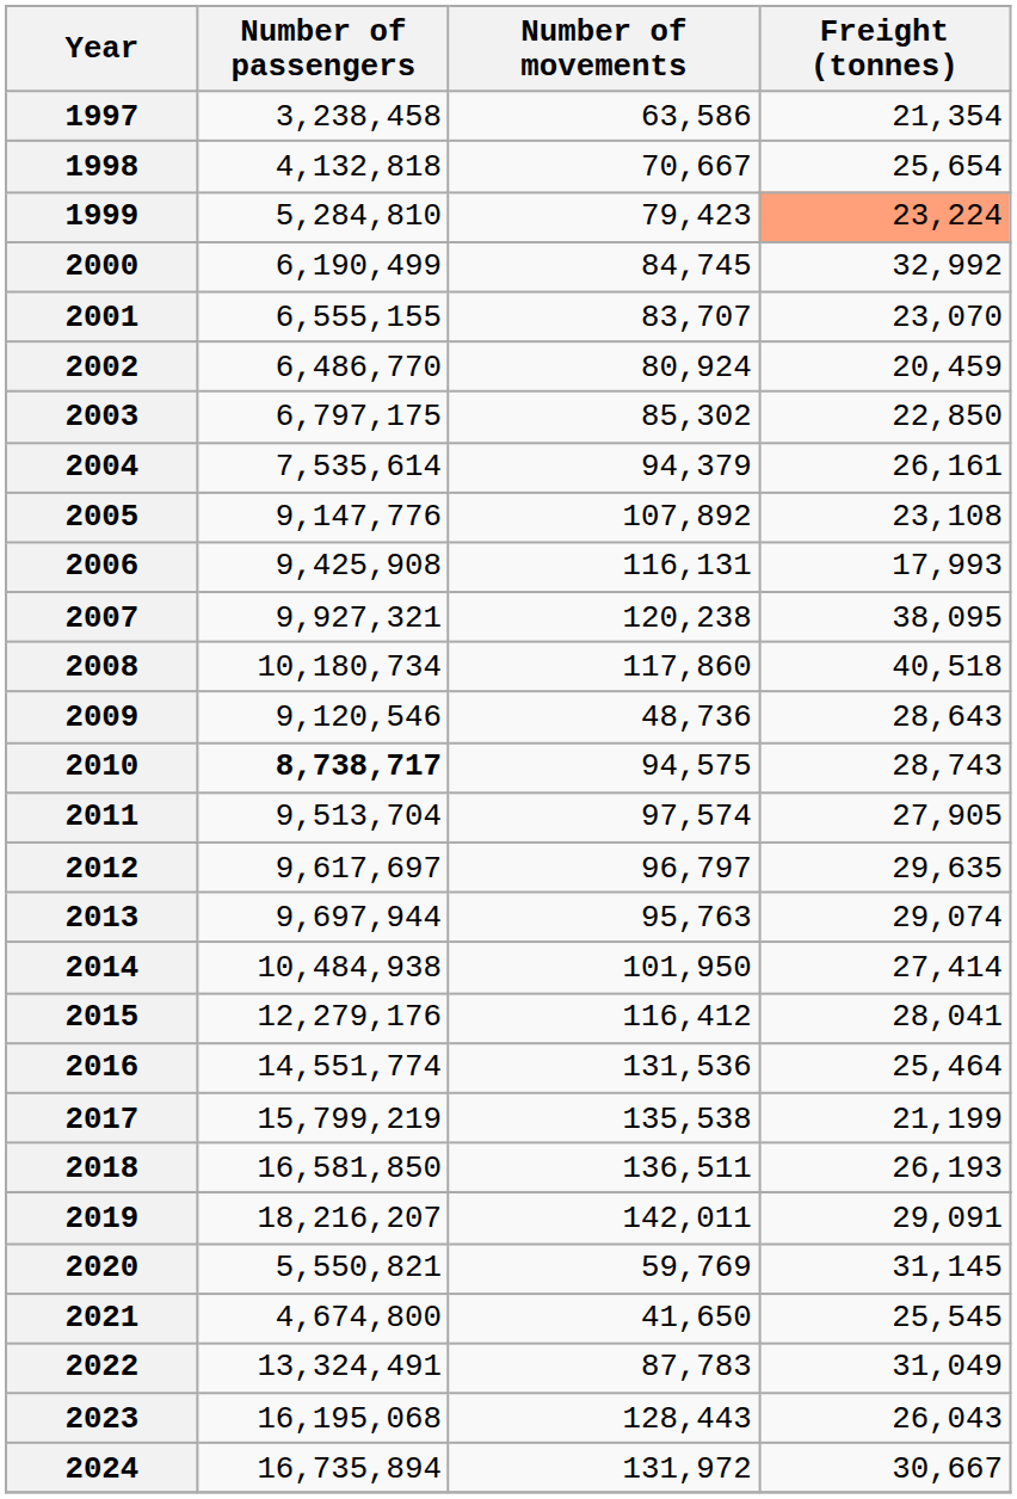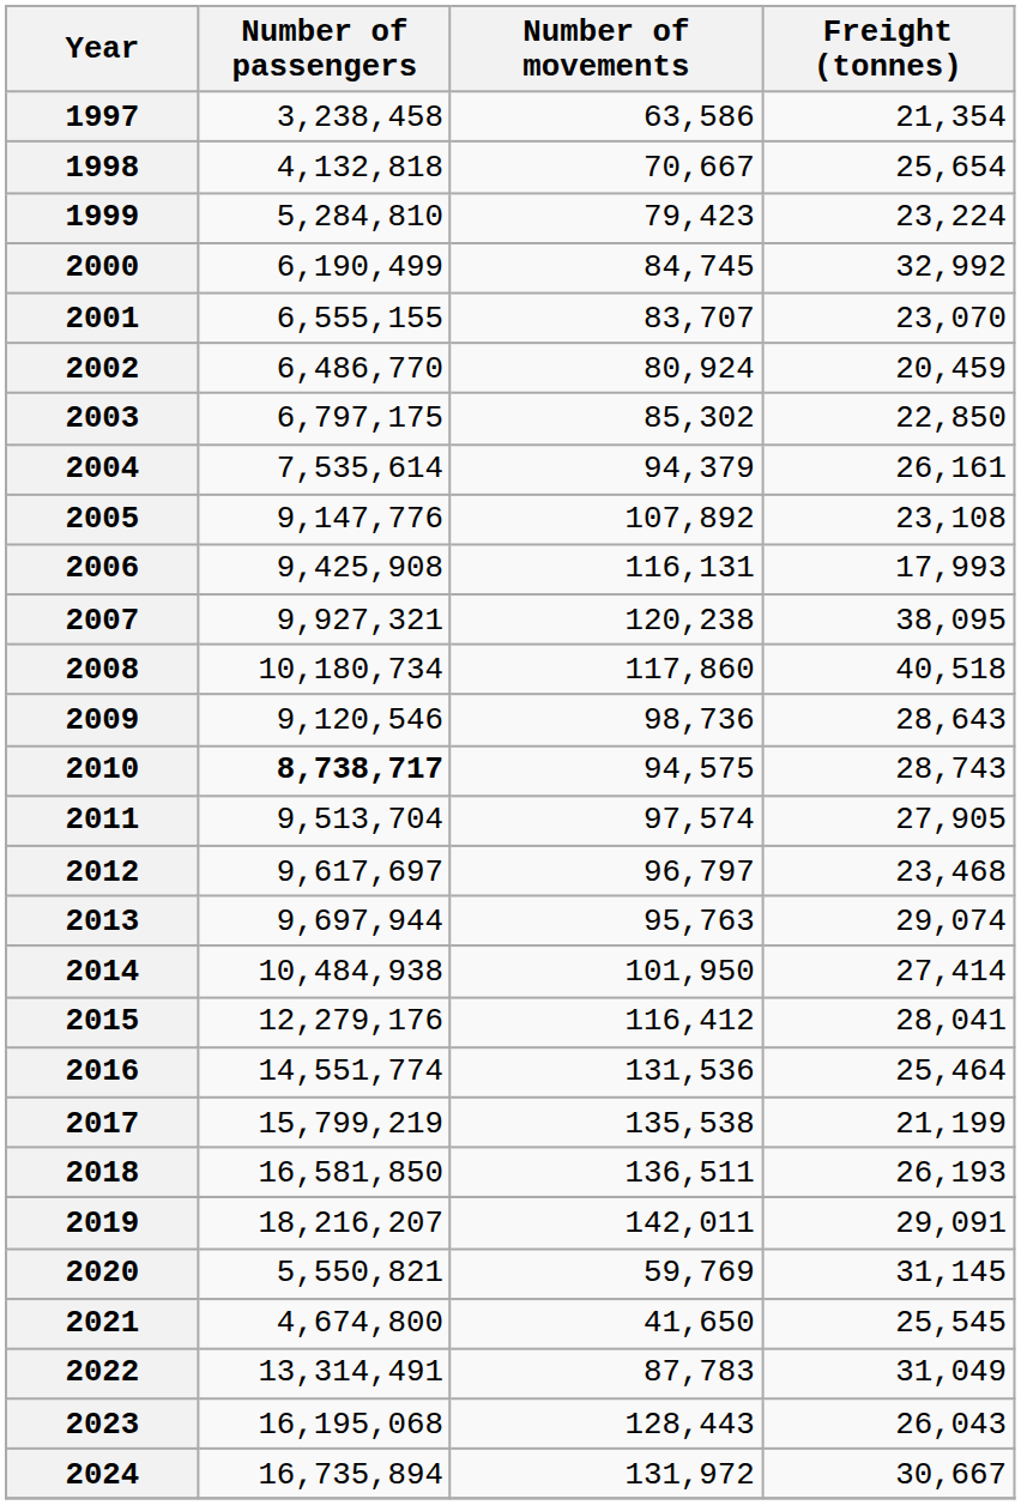1999 | Freight (tonnes): lightsalmon background -> no background
2009 | Number of movements: 48,736 -> 98,736
2012 | Freight (tonnes): 29,635 -> 23,468
2022 | Number of passengers: 13,324,491 -> 13,314,491
